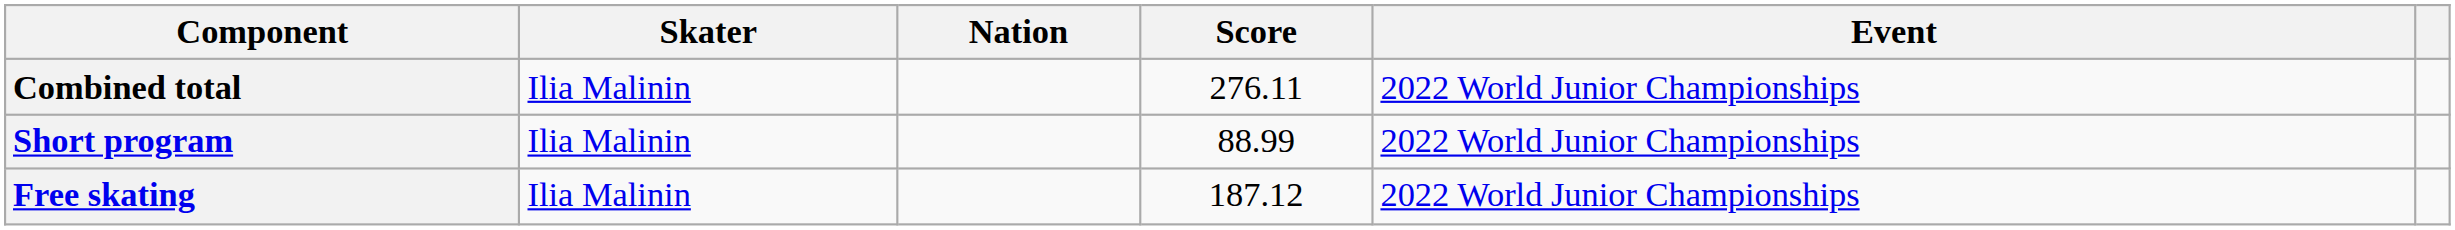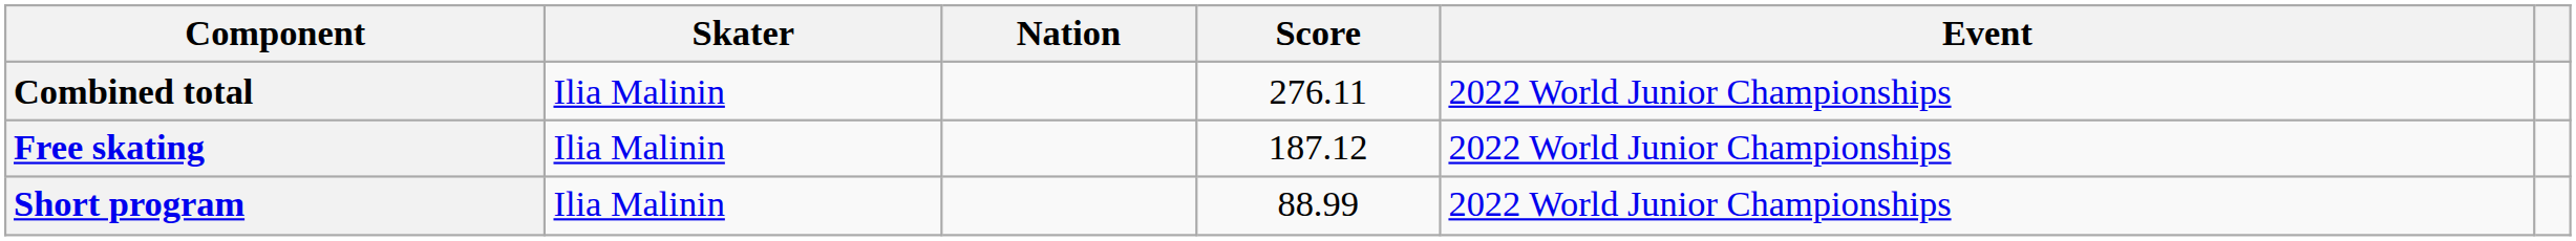rows swapped: Short program <-> Free skating
